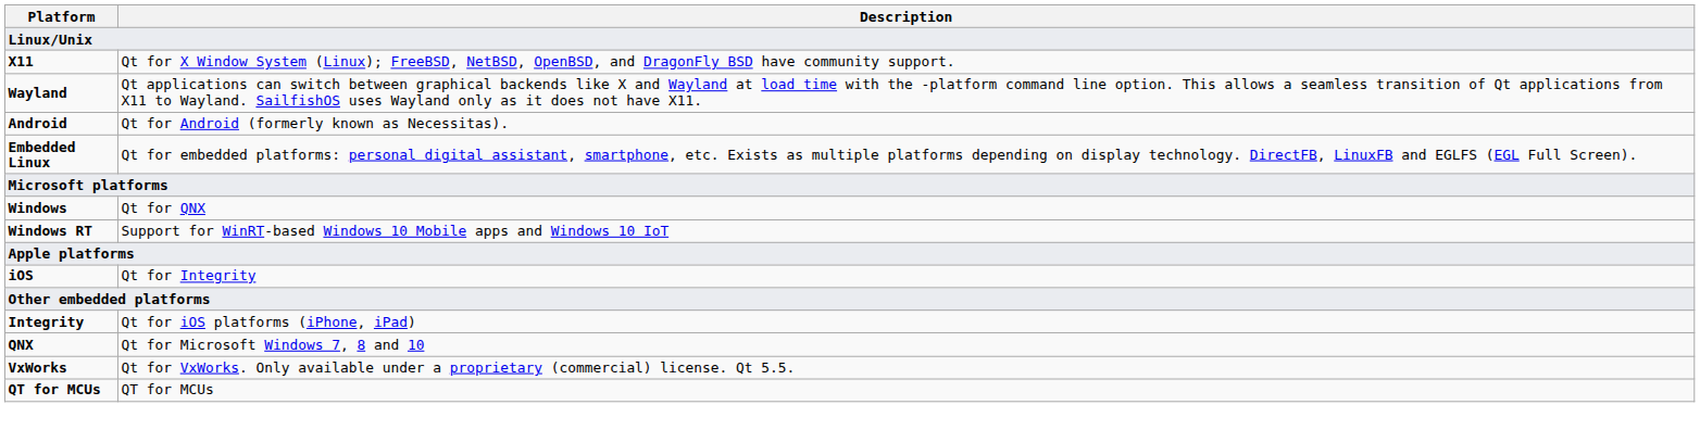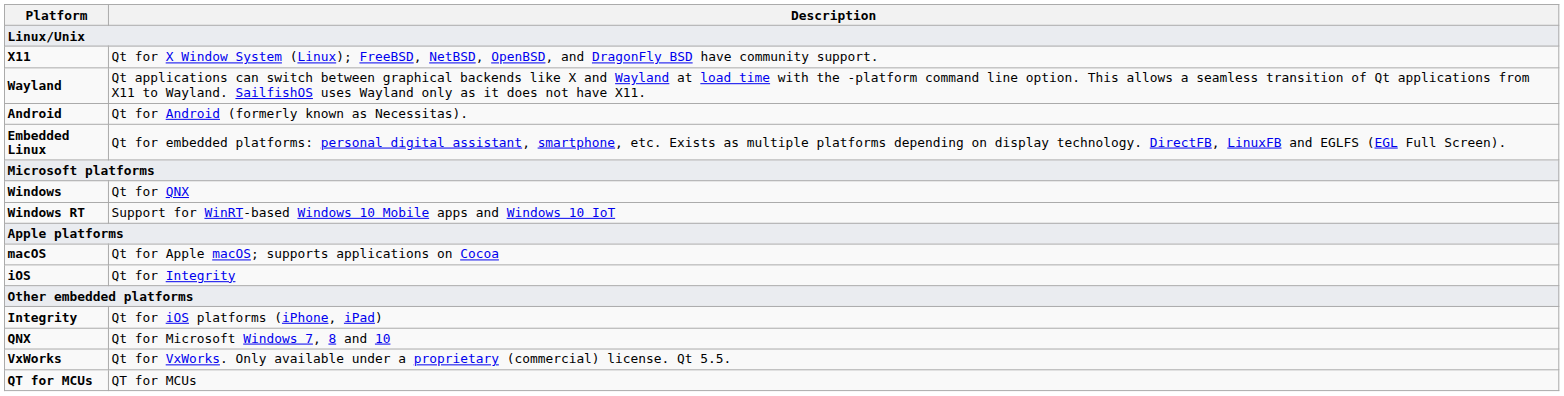+ row: macOS | Qt for Apple macOS; supports applications on Cocoa
